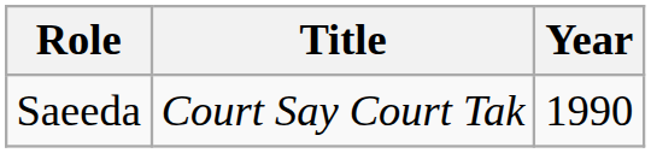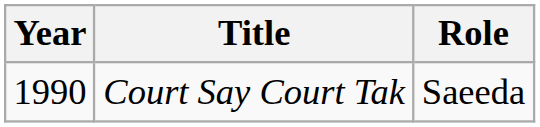columns swapped: Year <-> Role
